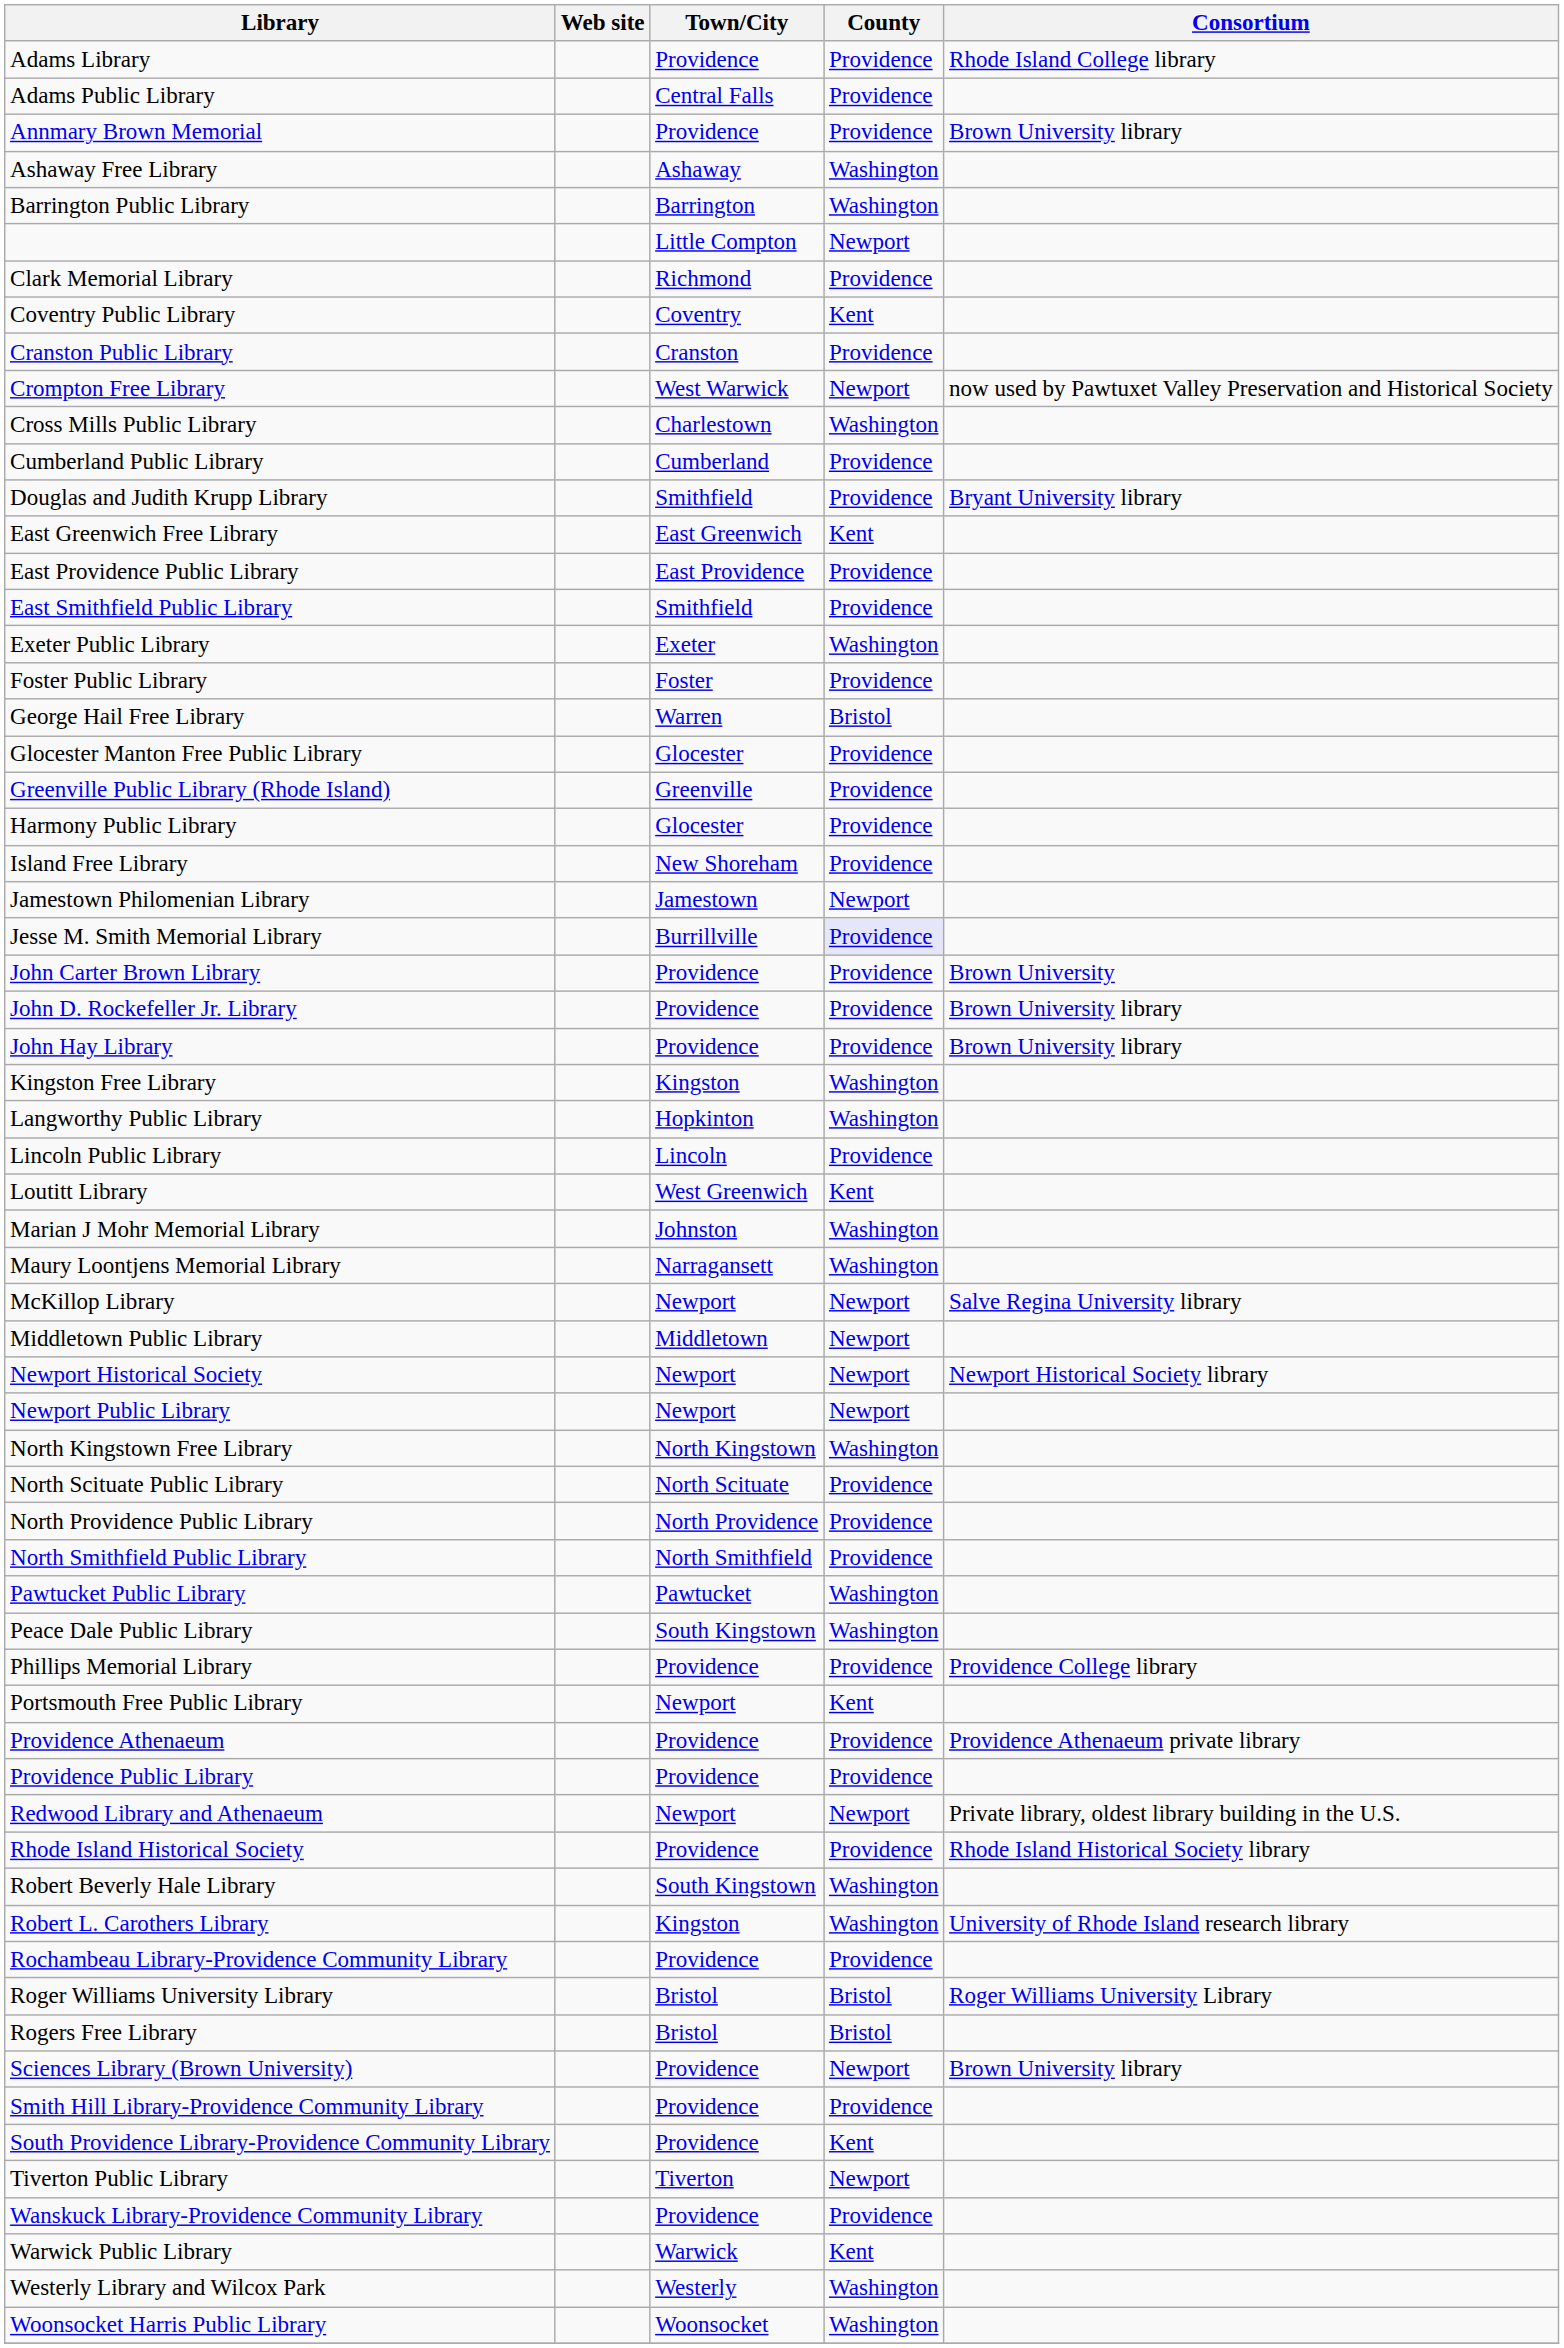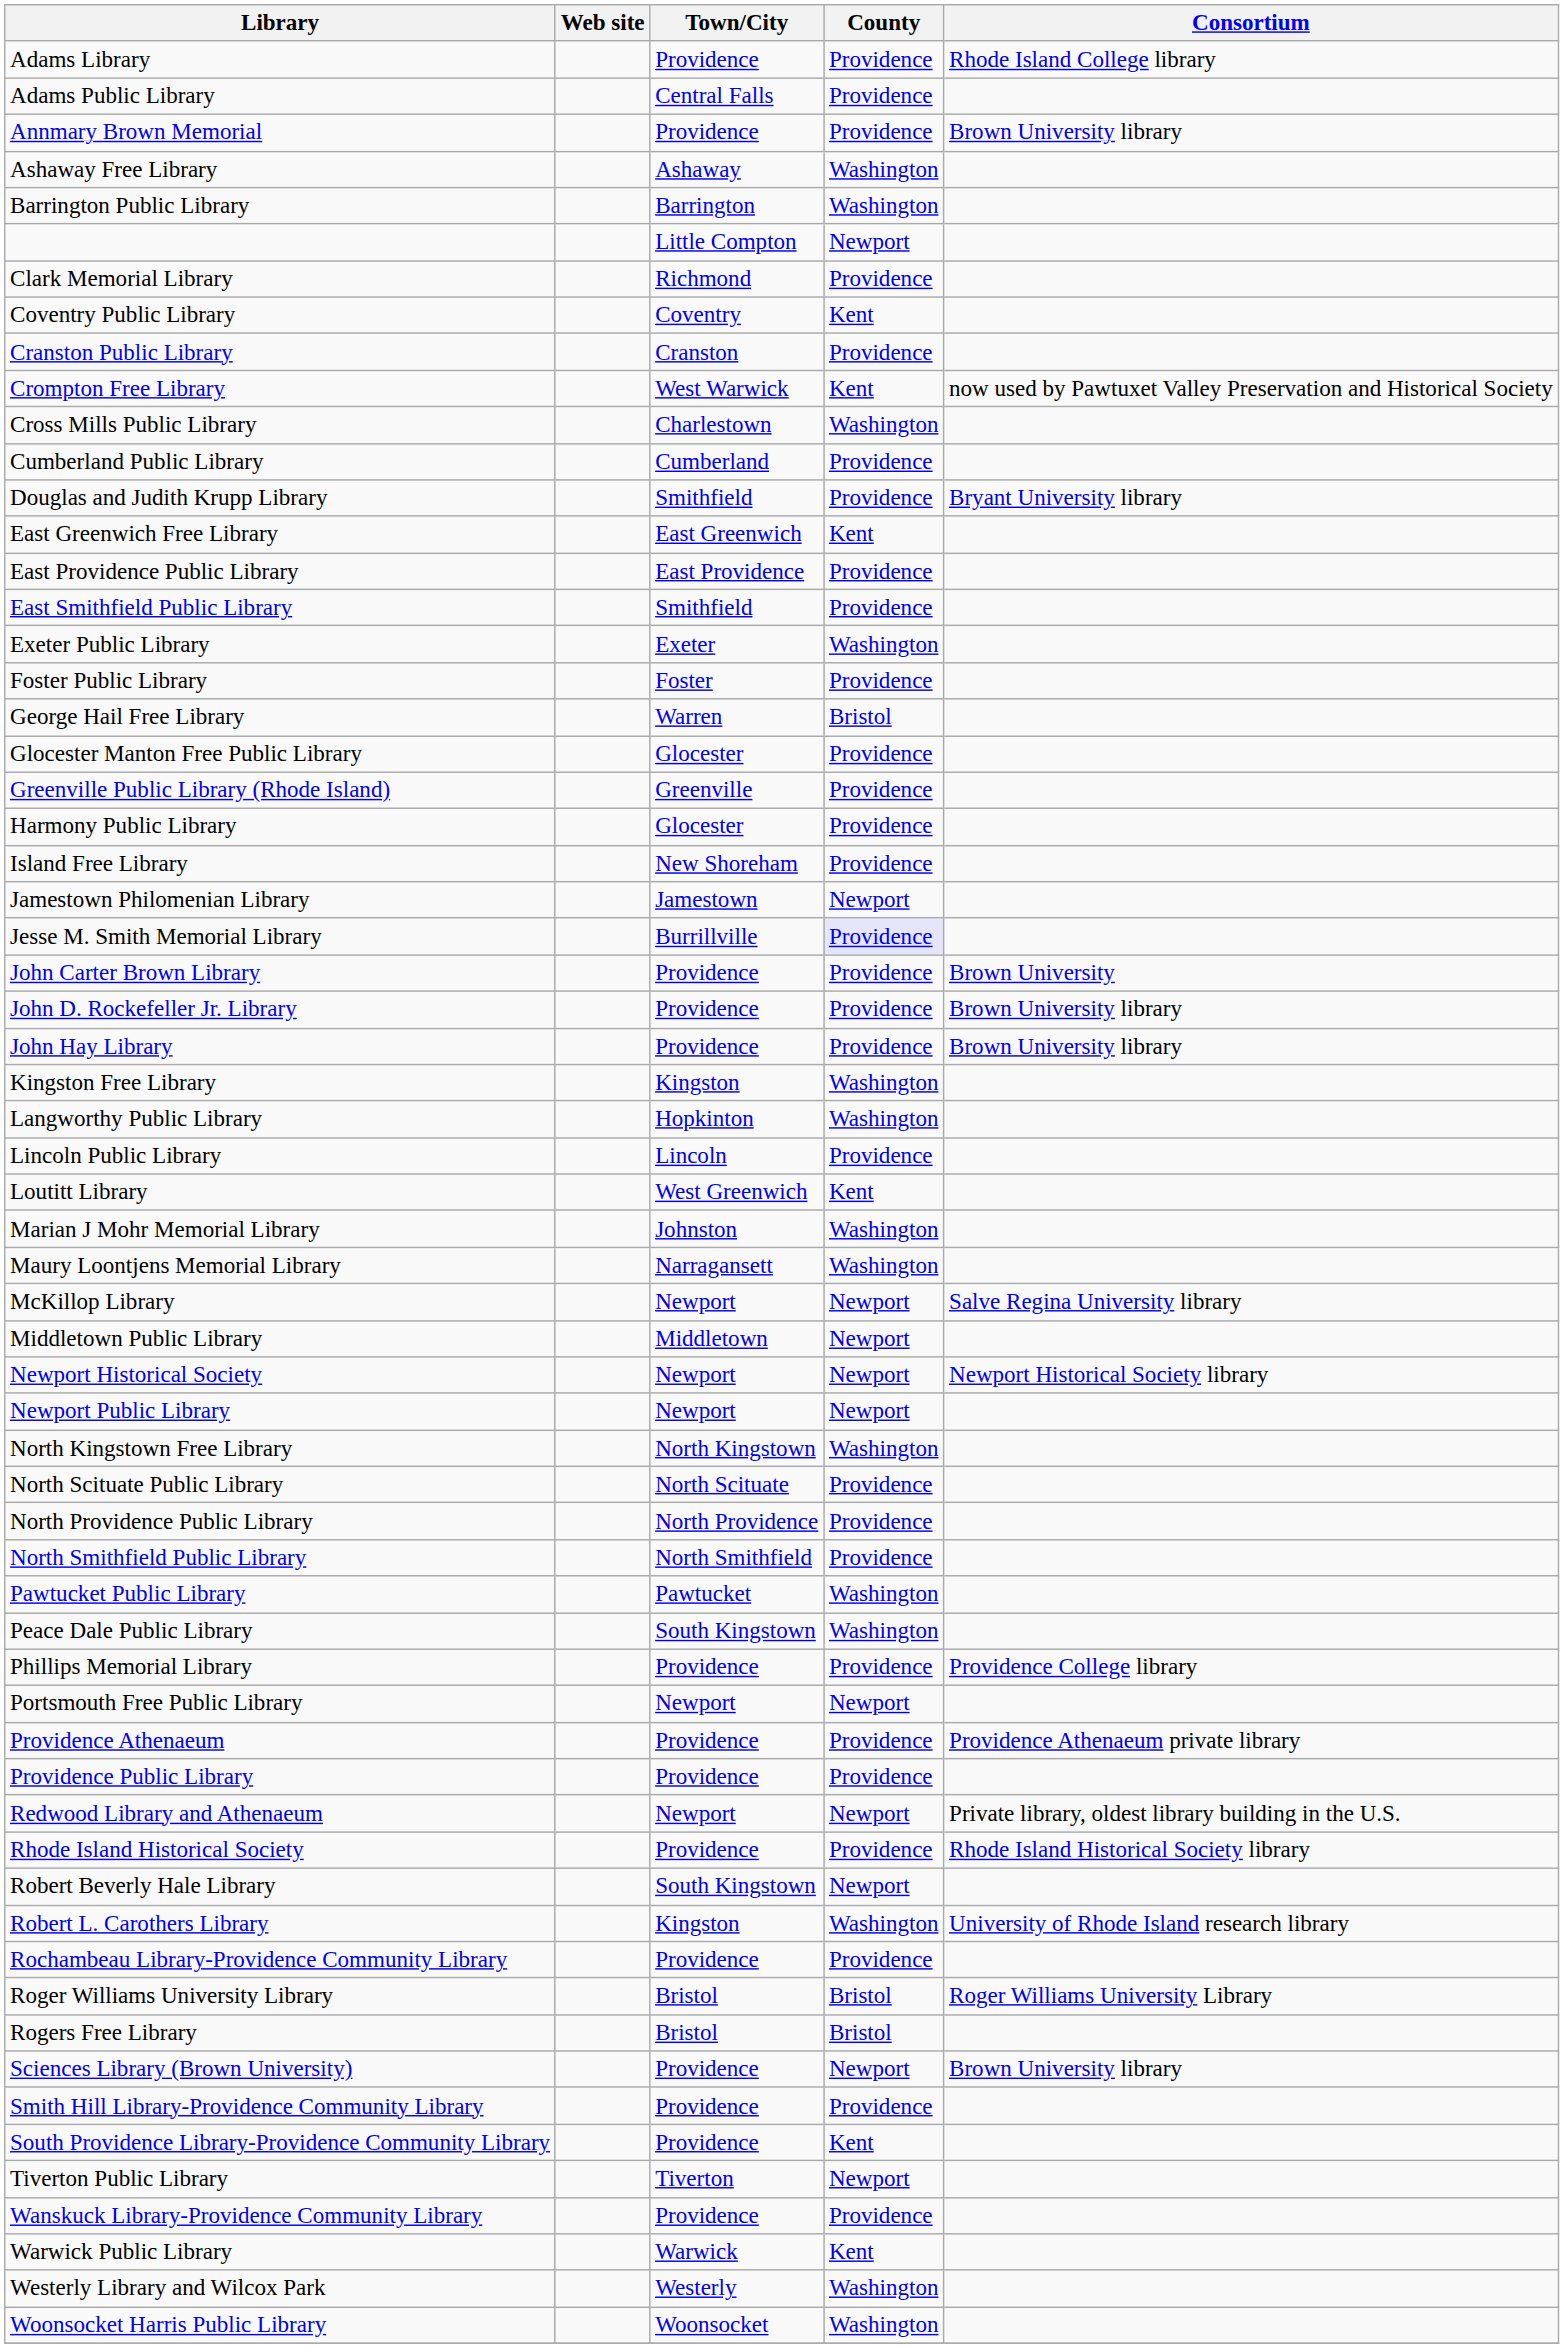Crompton Free Library | County: Newport -> Kent
Portsmouth Free Public Library | County: Kent -> Newport
Robert Beverly Hale Library | County: Washington -> Newport
